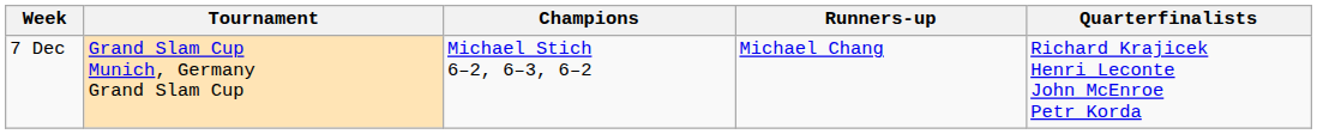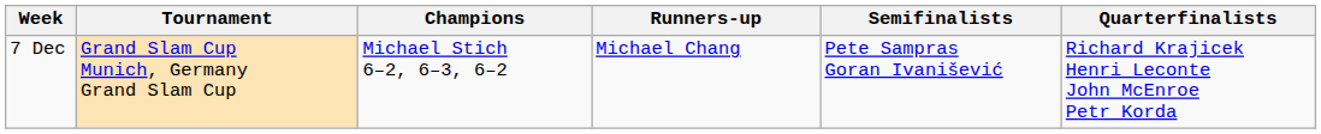+ column: Semifinalists | Pete Sampras Goran Ivanišević
